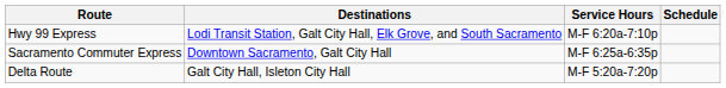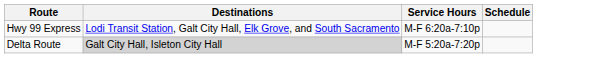- row: Sacramento Commuter Express | Downtown Sacramento, Galt City Hall | M-F 6:25a-6:35p
Delta Route | Destinations: no background -> lightgrey background
